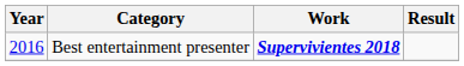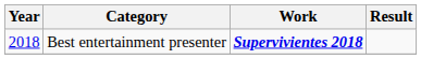Best entertainment presenter | Year: 2016 -> 2018
